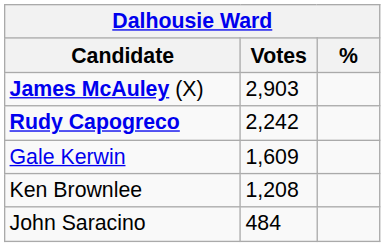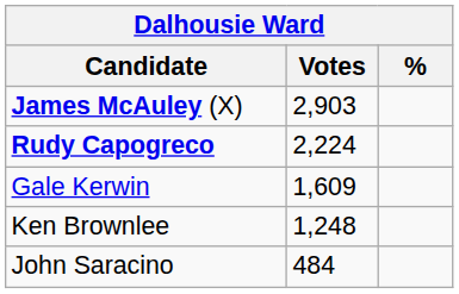Rudy Capogreco | Votes: 2,242 -> 2,224
Ken Brownlee | Votes: 1,208 -> 1,248
